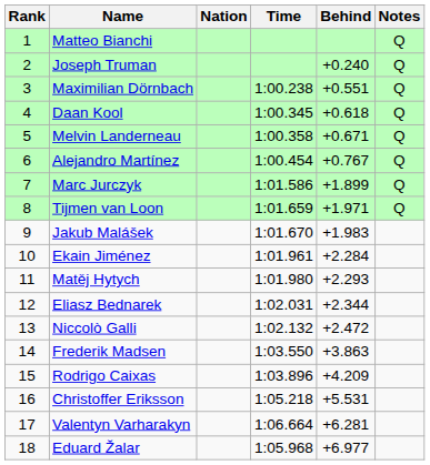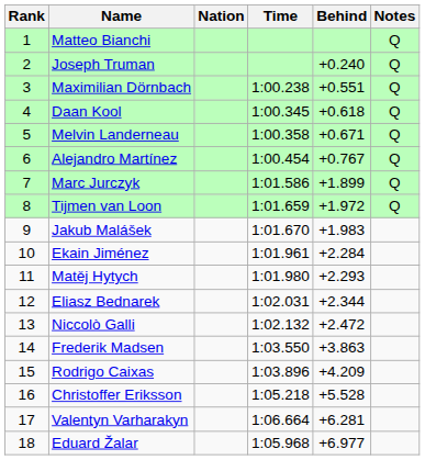Tijmen van Loon | Behind: +1.971 -> +1.972
Christoffer Eriksson | Behind: +5.531 -> +5.528
